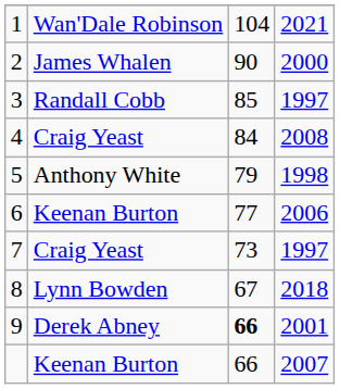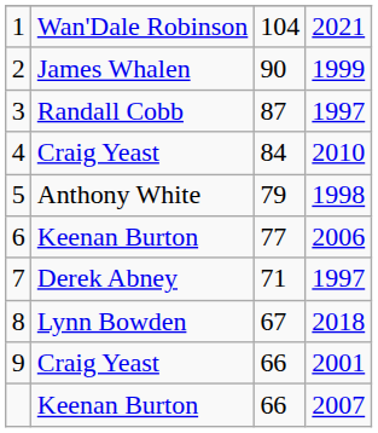2 | column 4: 2000 -> 1999
3 | column 3: 85 -> 87
4 | column 4: 2008 -> 2010
7 | column 2: Craig Yeast -> Derek Abney
7 | column 3: 73 -> 71
9 | column 2: Derek Abney -> Craig Yeast
9 | column 3: bold -> normal
